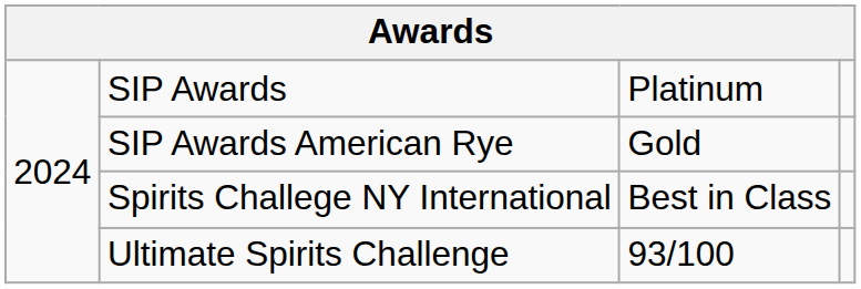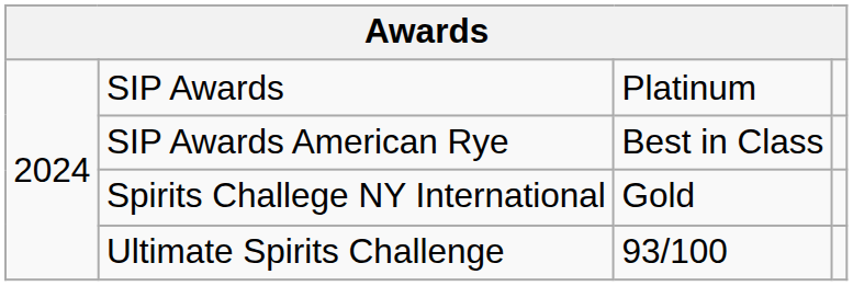SIP Awards American Rye | column 3: Gold -> Best in Class
Spirits Challege NY International | column 3: Best in Class -> Gold
